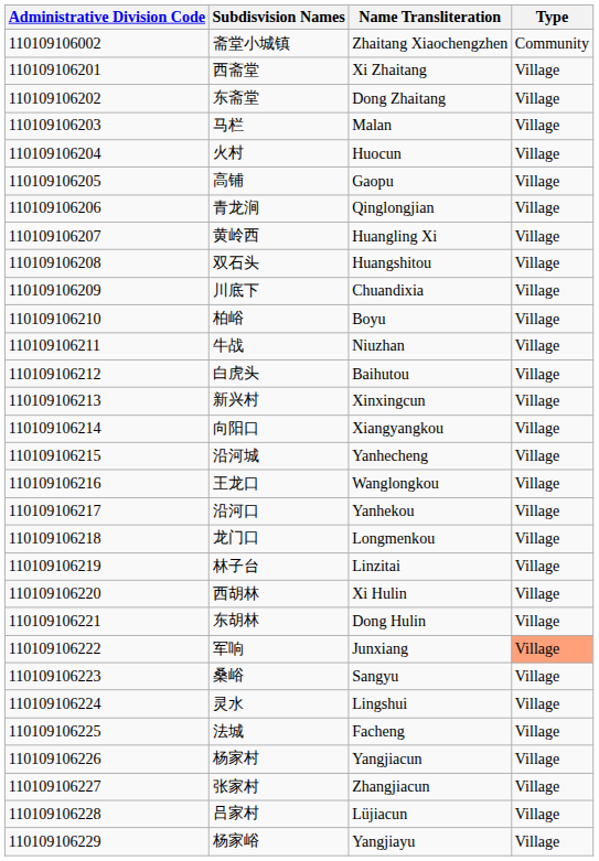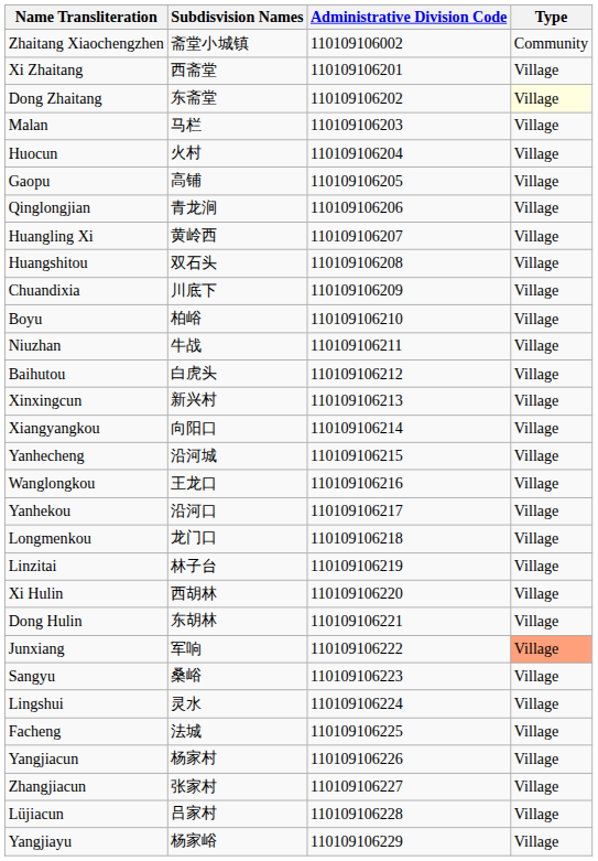columns swapped: Administrative Division Code <-> Name Transliteration
东斋堂 | Type: no background -> lightyellow background
